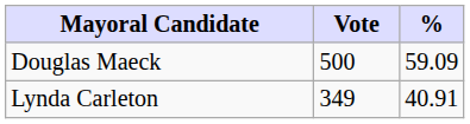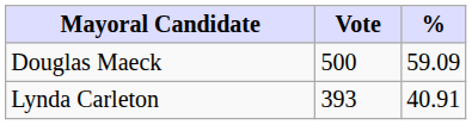Lynda Carleton | Vote: 349 -> 393
